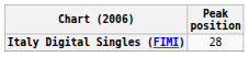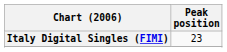Italy Digital Singles (FIMI) | Peak position: 28 -> 23
